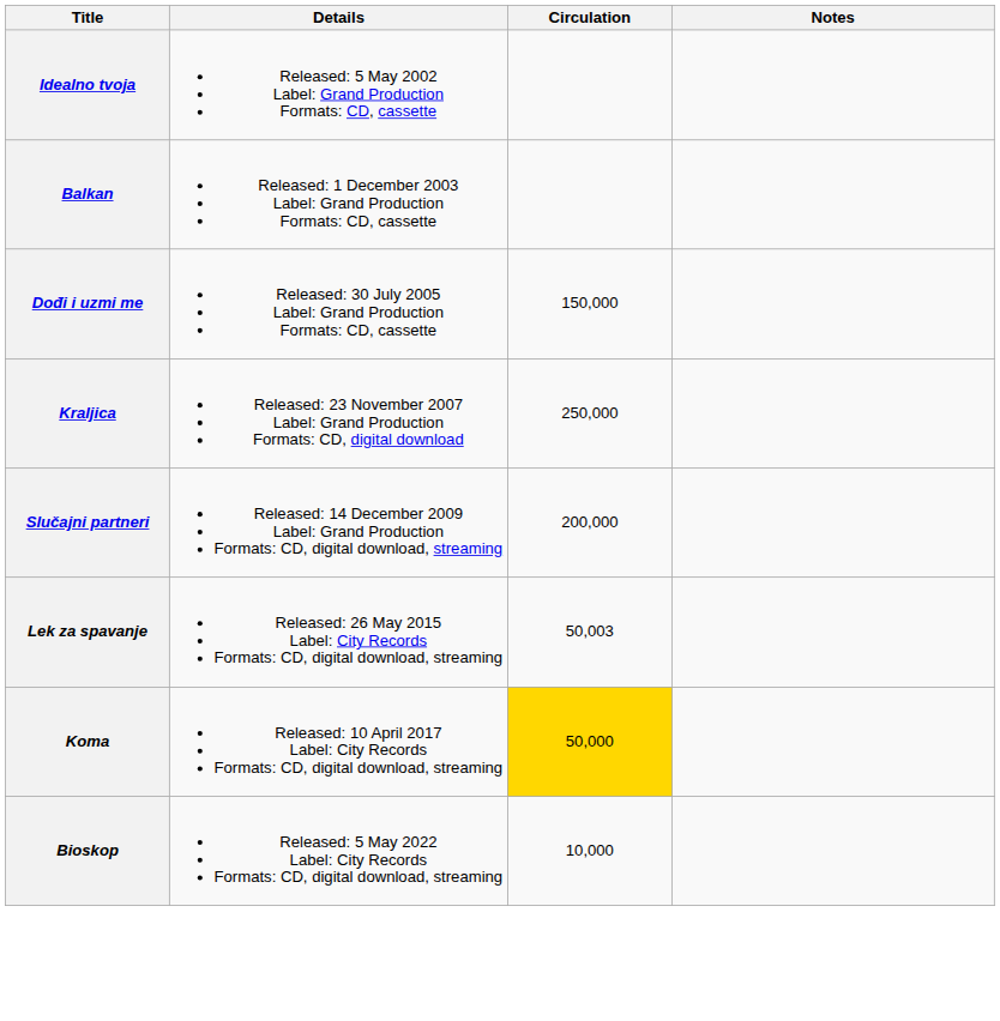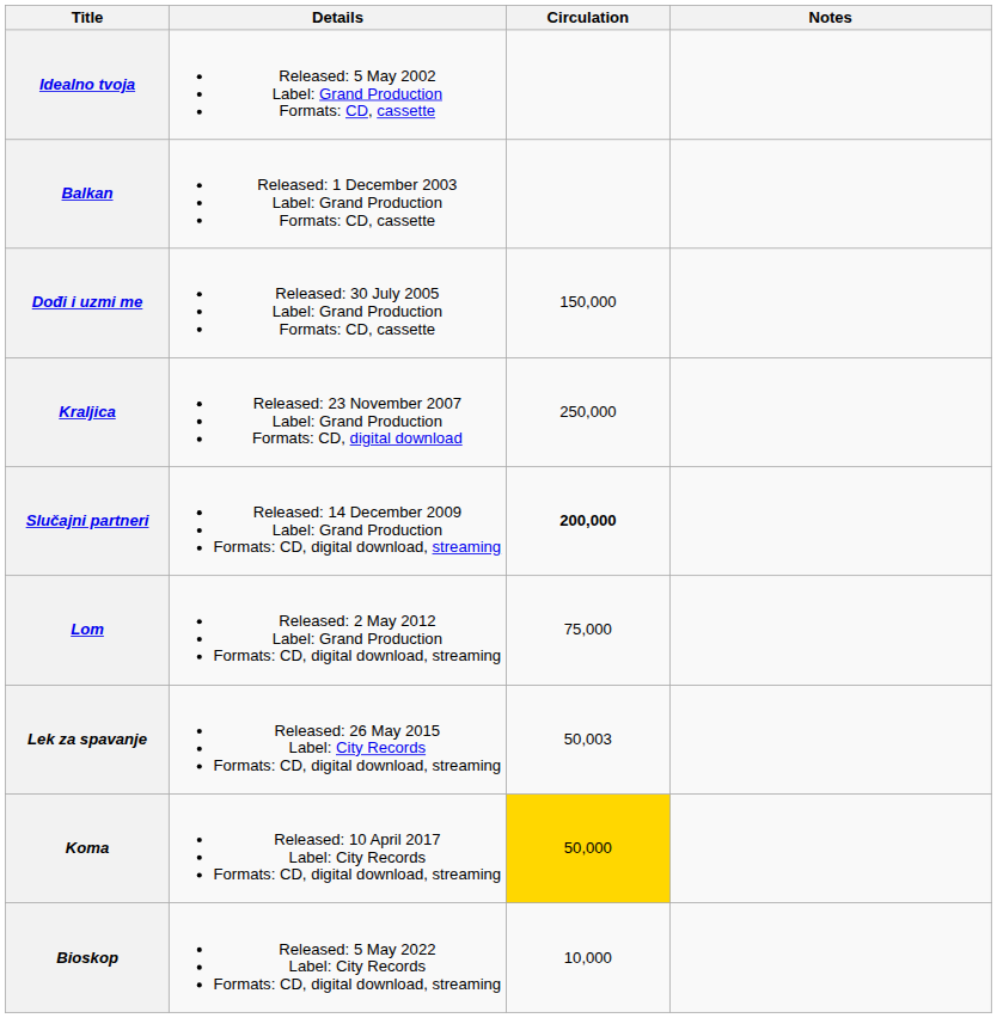Slučajni partneri | Circulation: normal -> bold
+ row: Lom | Released: 2 May 2012 Label: Grand Production Formats: CD, digital download, streaming | 75,000
